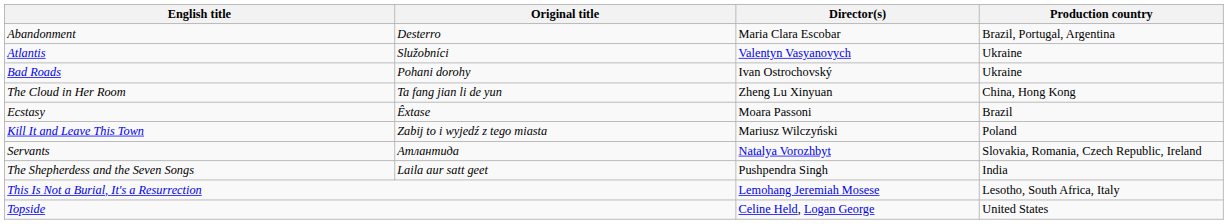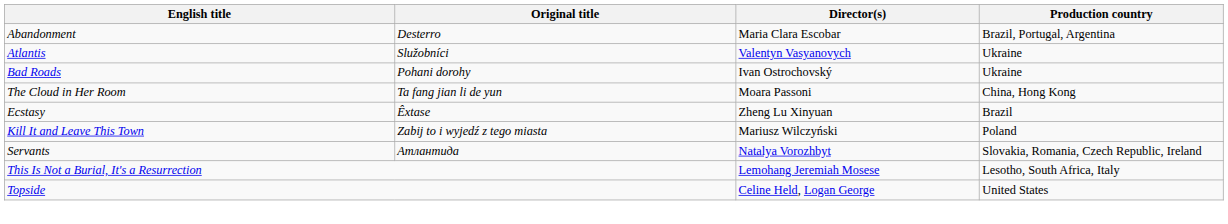The Cloud in Her Room | Director(s): Zheng Lu Xinyuan -> Moara Passoni
Ecstasy | Director(s): Moara Passoni -> Zheng Lu Xinyuan
- row: The Shepherdess and the Seven Songs | Laila aur satt geet | Pushpendra Singh | India
